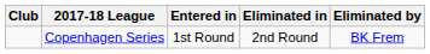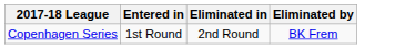- column: Club
